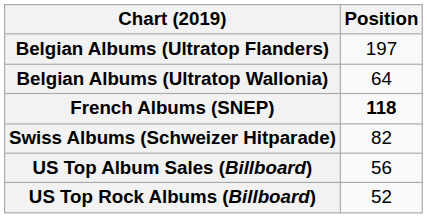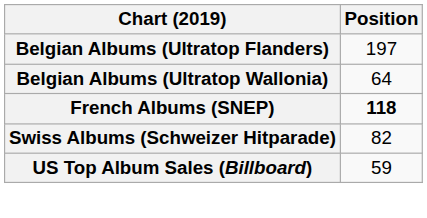US Top Album Sales (Billboard) | Position: 56 -> 59
- row: US Top Rock Albums (Billboard) | 52
